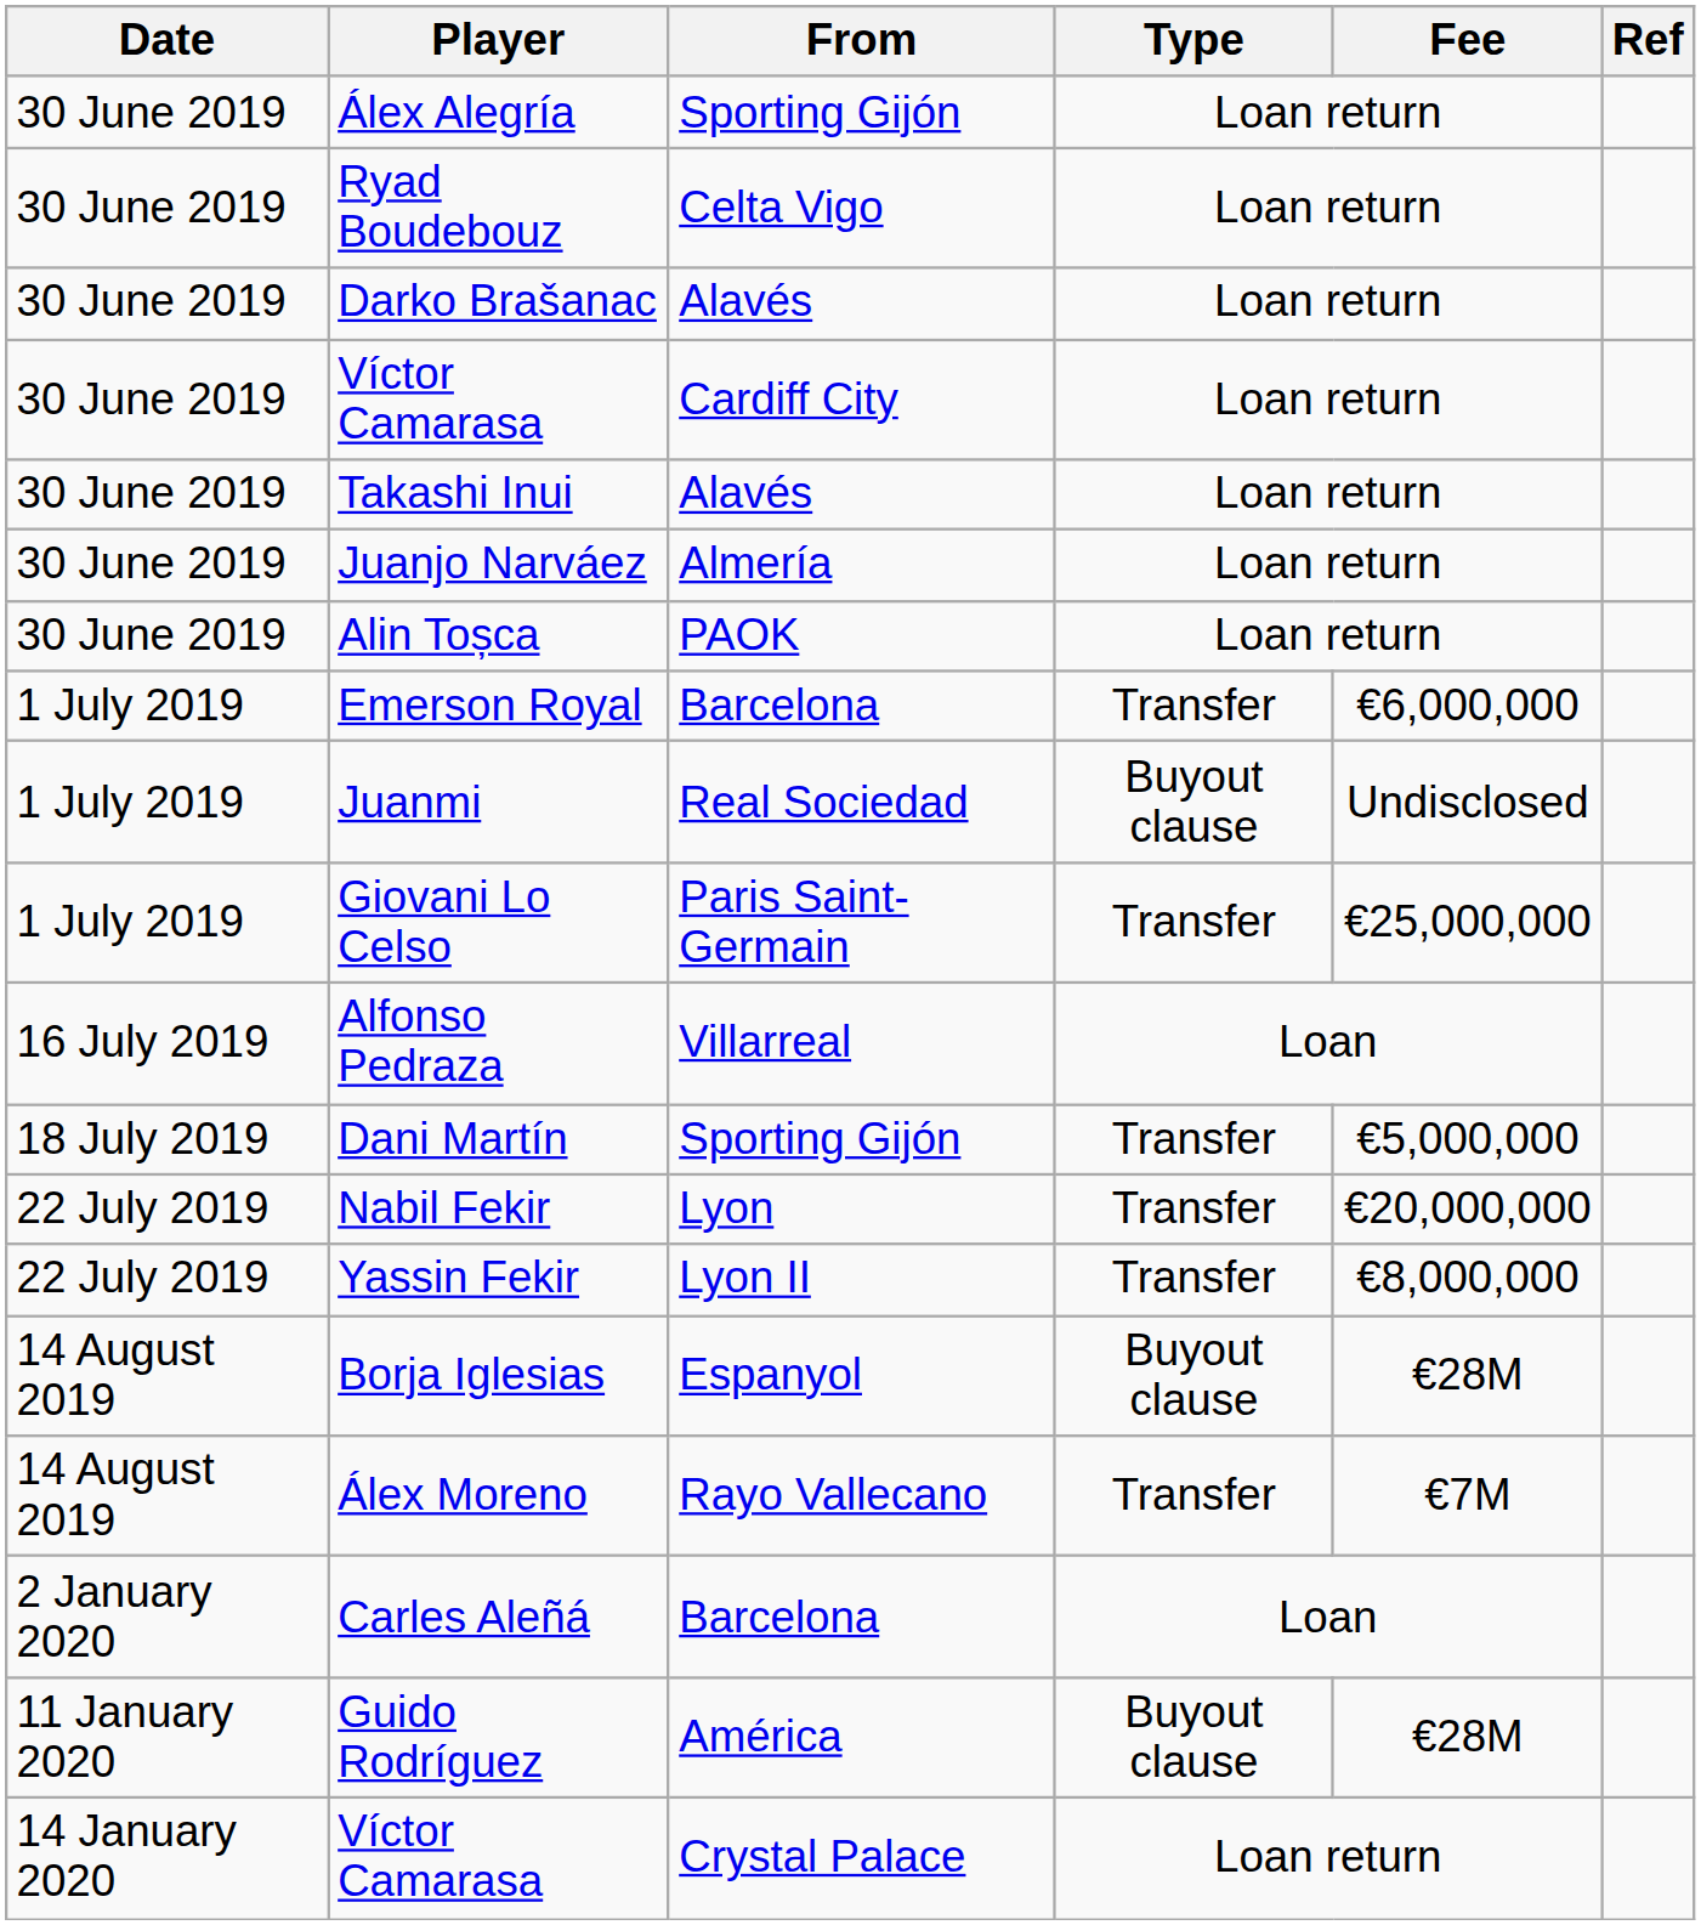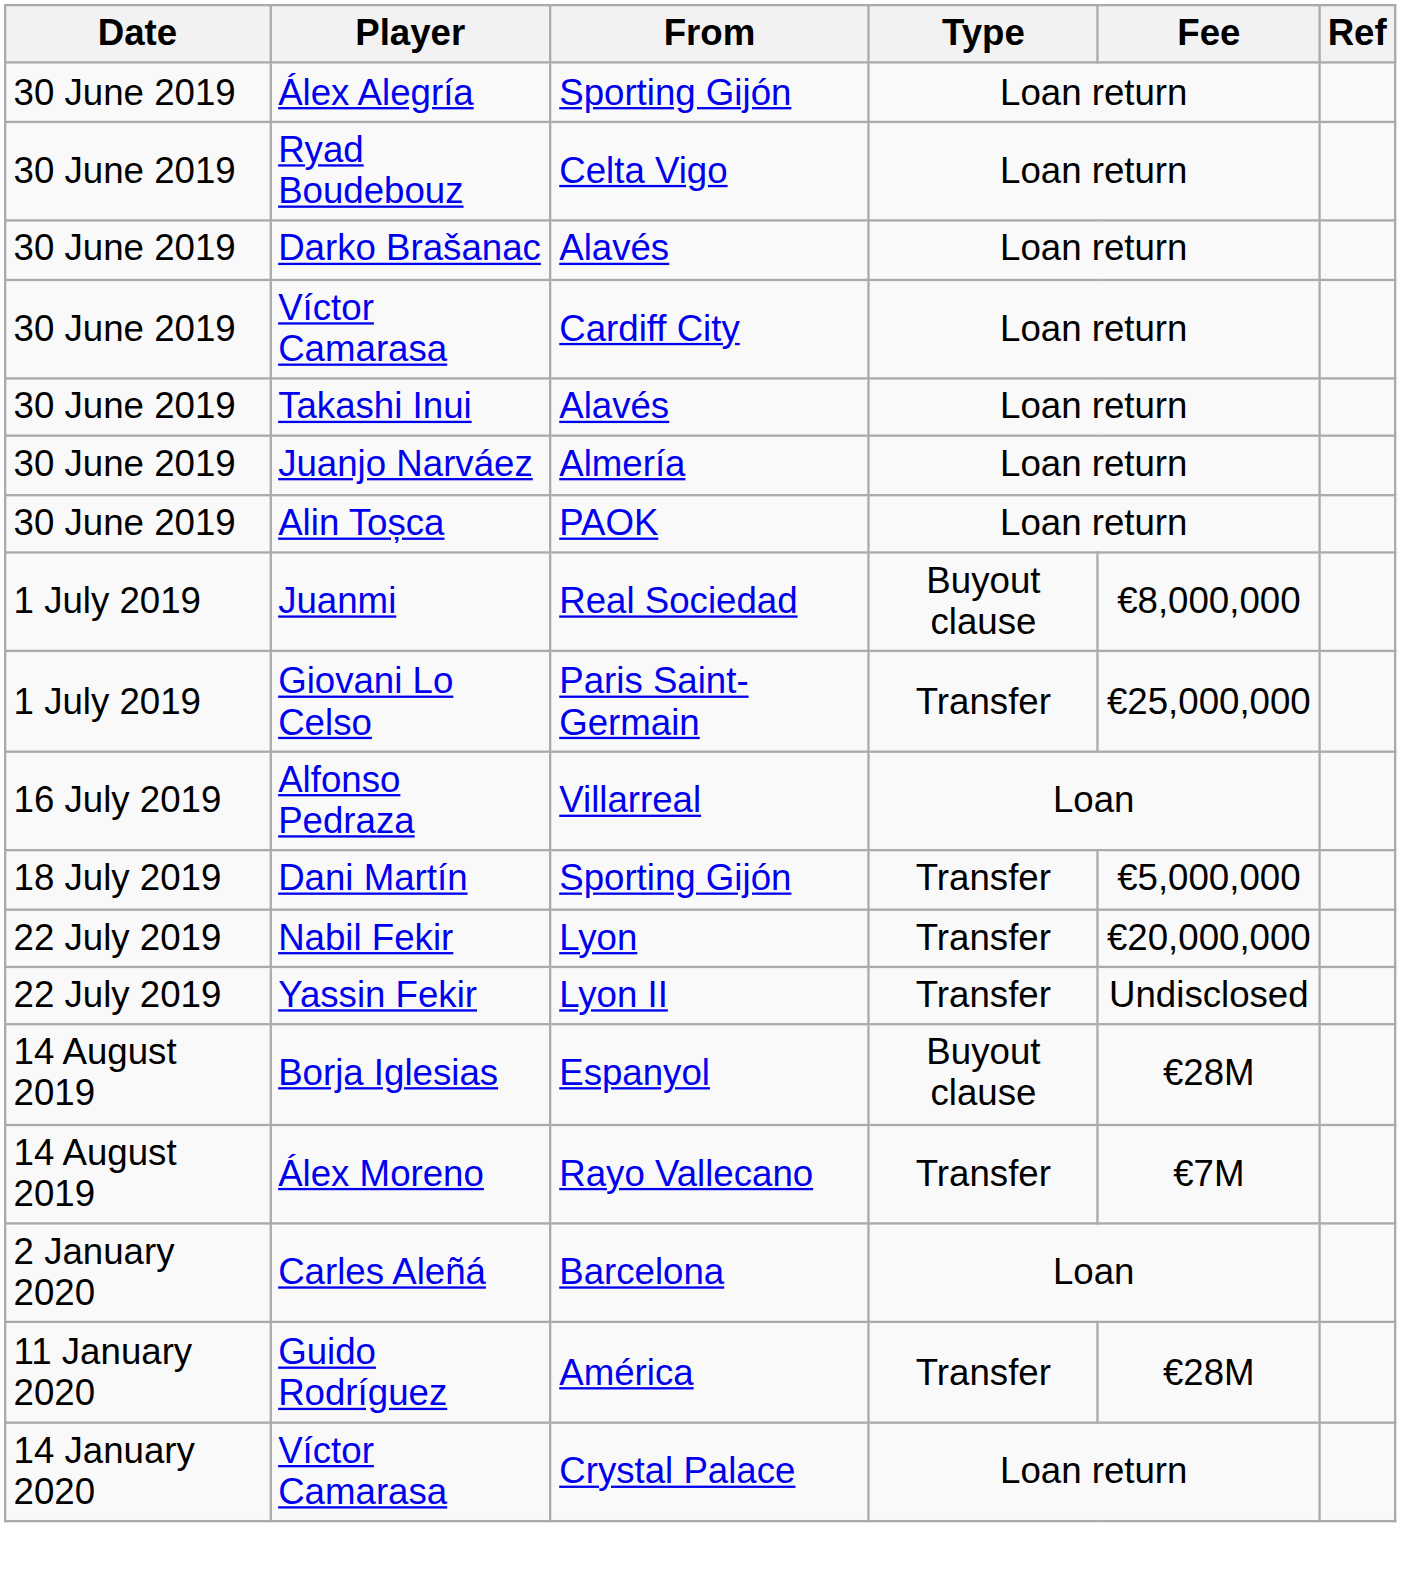- row: 1 July 2019 | Emerson Royal | Barcelona | Transfer | €6,000,000
Juanmi | Fee: Undisclosed -> €8,000,000
Yassin Fekir | Fee: €8,000,000 -> Undisclosed
Guido Rodríguez | Type: Buyout clause -> Transfer
